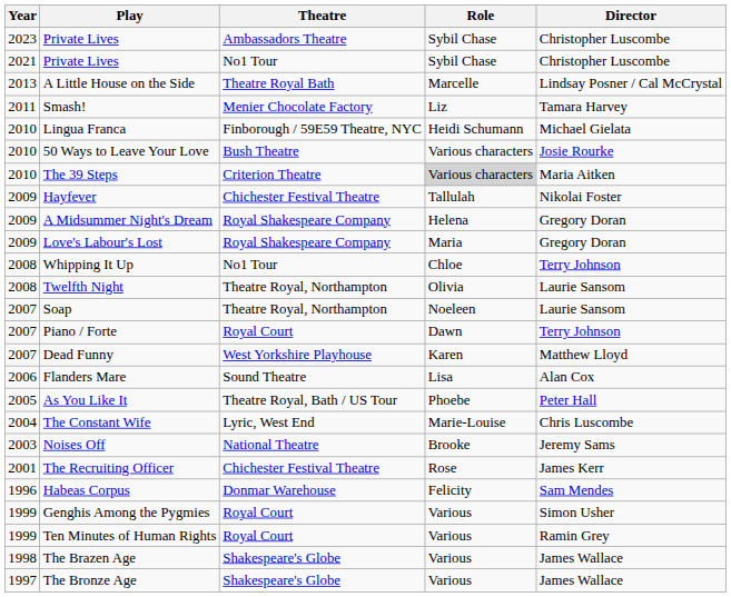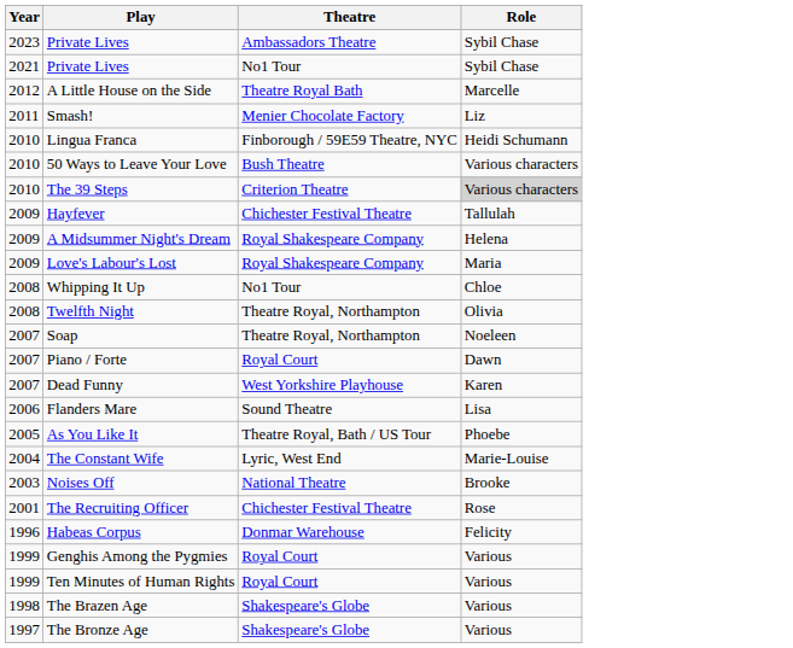- column: Director | Christopher Luscombe | Christopher Luscombe | Lindsay Posner / Cal McCrystal | Tamara Harvey | Michael Gielata | Josie Rourke | Maria Aitken | Nikolai Foster | Gregory Doran | Gregory Doran | Terry Johnson | Laurie Sansom | Laurie Sansom | Terry Johnson | Matthew Lloyd | Alan Cox | Peter Hall | Chris Luscombe | Jeremy Sams | James Kerr | Sam Mendes | Simon Usher | Ramin Grey | James Wallace | James Wallace
A Little House on the Side | Year: 2013 -> 2012
